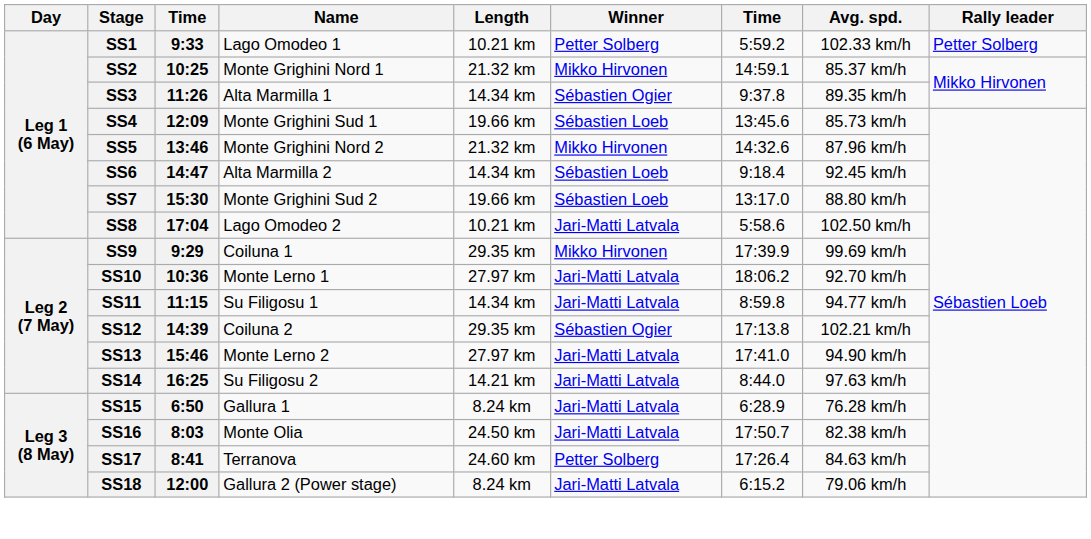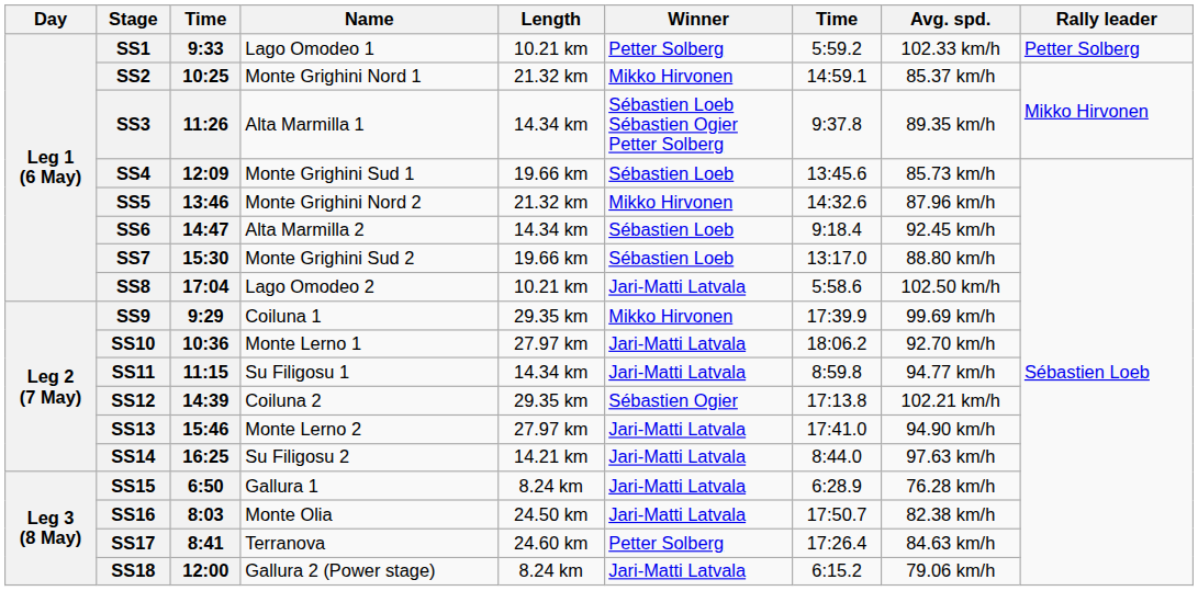SS3 | Winner: Sébastien Ogier -> Sébastien Loeb Sébastien Ogier Petter Solberg
